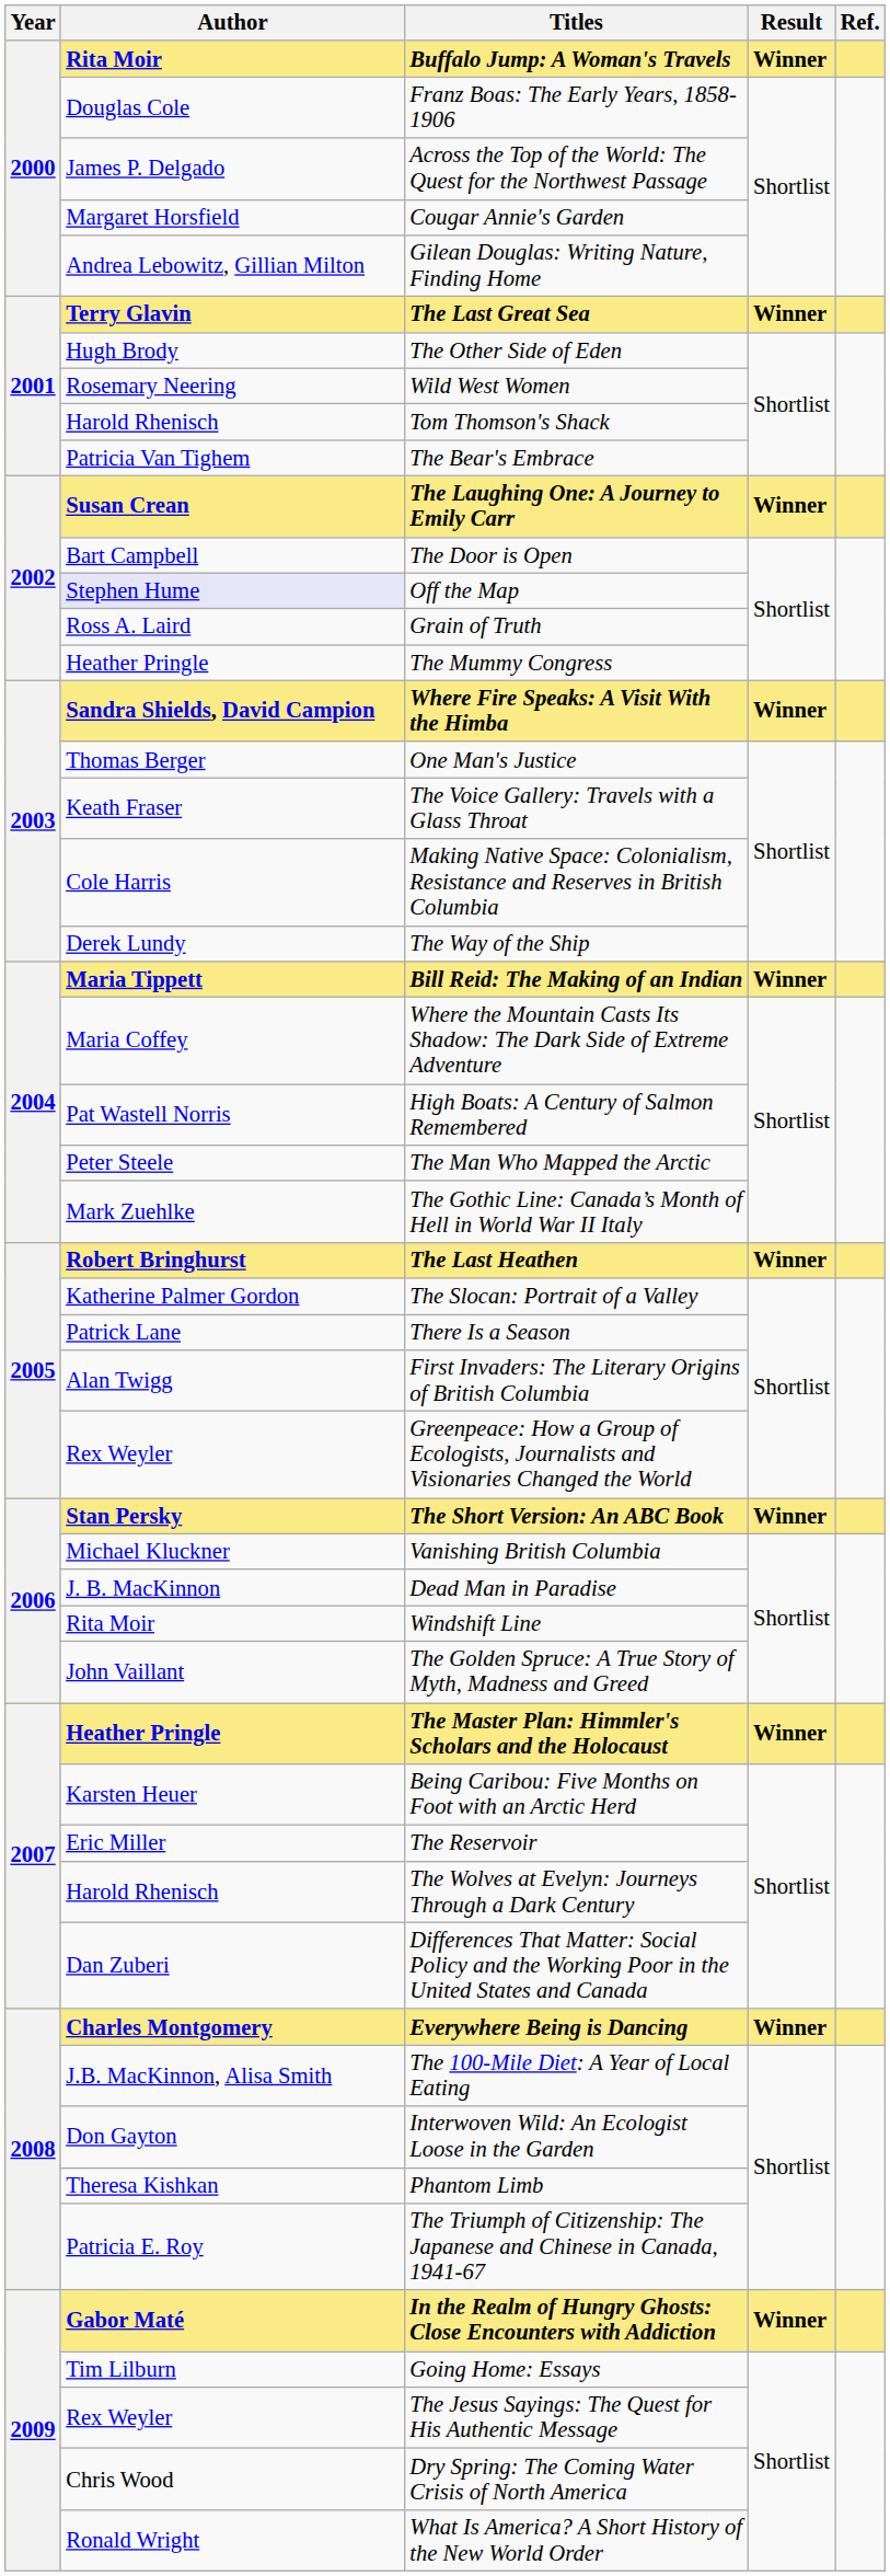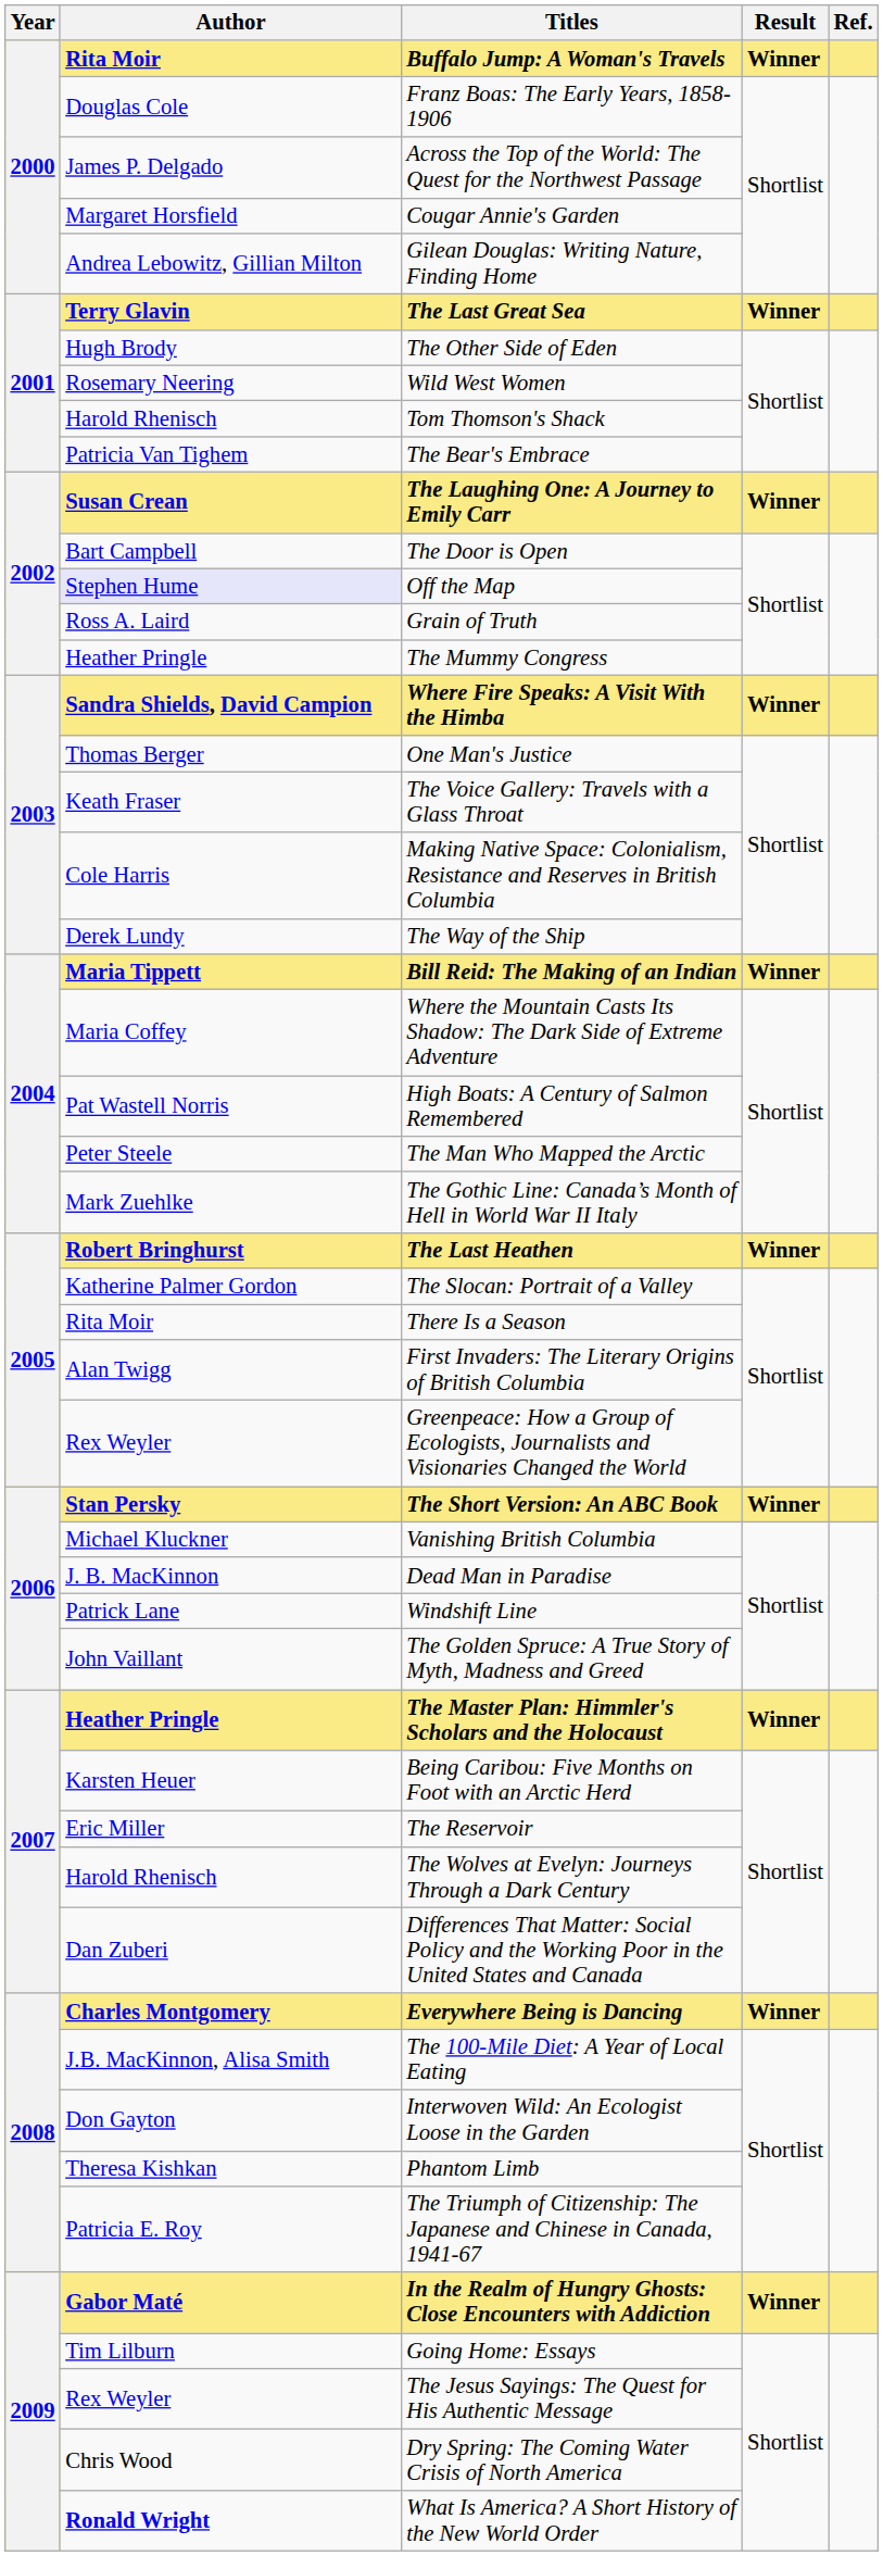There Is a Season | Author: Patrick Lane -> Rita Moir
Windshift Line | Author: Rita Moir -> Patrick Lane
What Is America? A Short History of the New World Order | Author: normal -> bold
